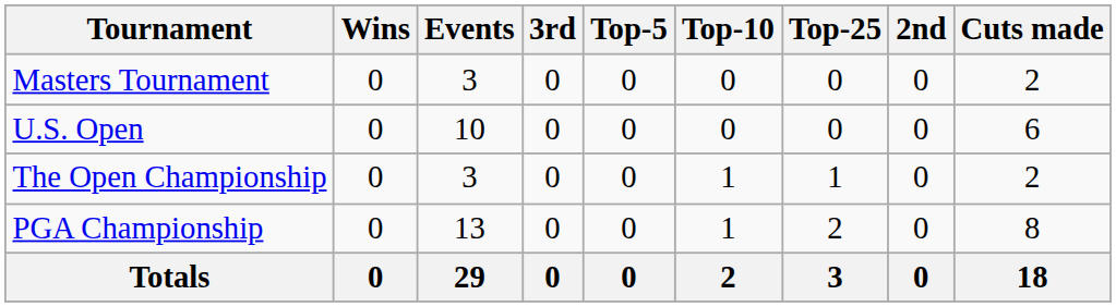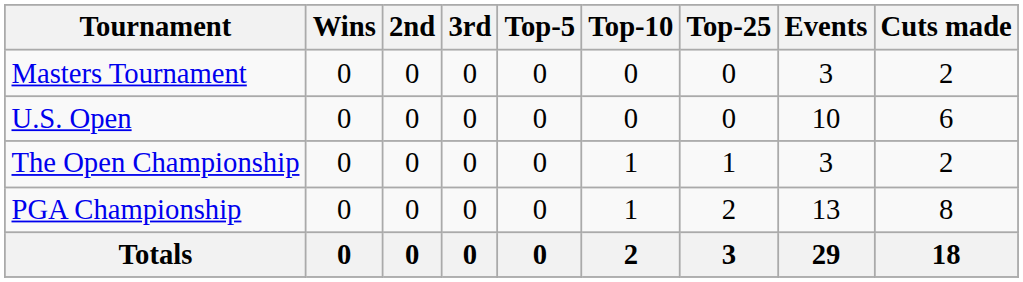columns swapped: 2nd <-> Events
